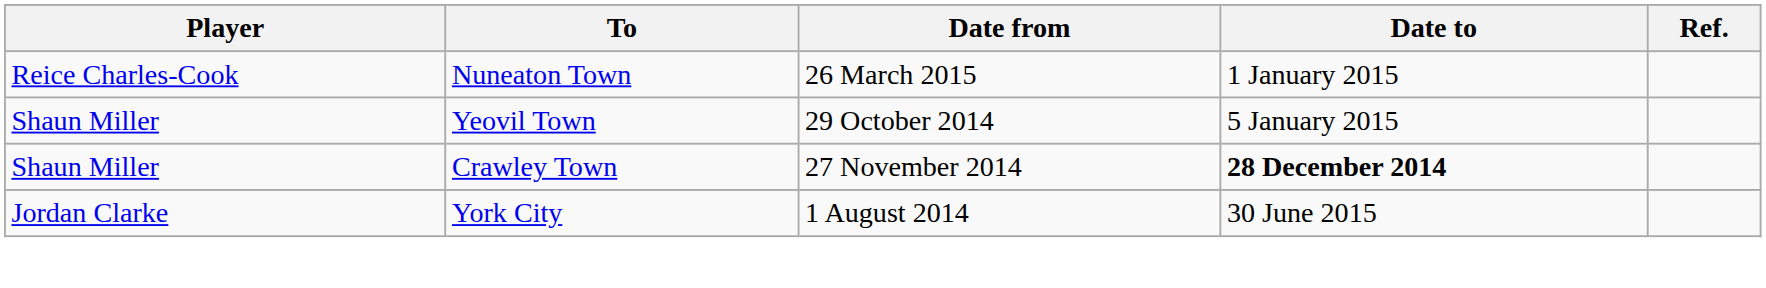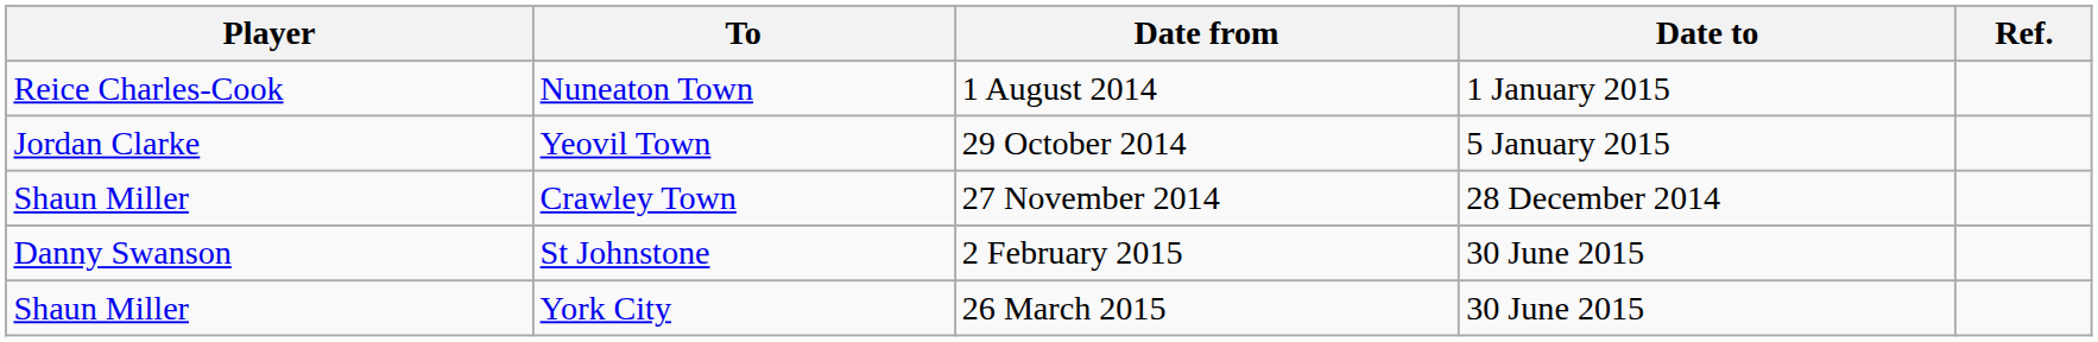Nuneaton Town | Date from: 26 March 2015 -> 1 August 2014
Yeovil Town | Player: Shaun Miller -> Jordan Clarke
Crawley Town | Date to: bold -> normal
+ row: Danny Swanson | St Johnstone | 2 February 2015 | 30 June 2015
York City | Player: Jordan Clarke -> Shaun Miller
York City | Date from: 1 August 2014 -> 26 March 2015
